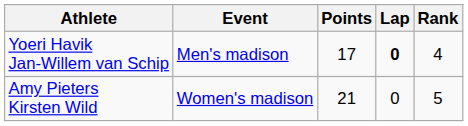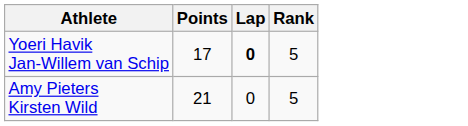- column: Event | Men's madison | Women's madison
Yoeri Havik Jan-Willem van Schip | Rank: 4 -> 5
